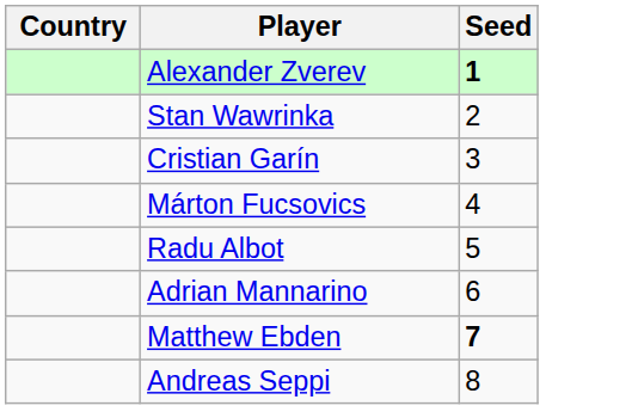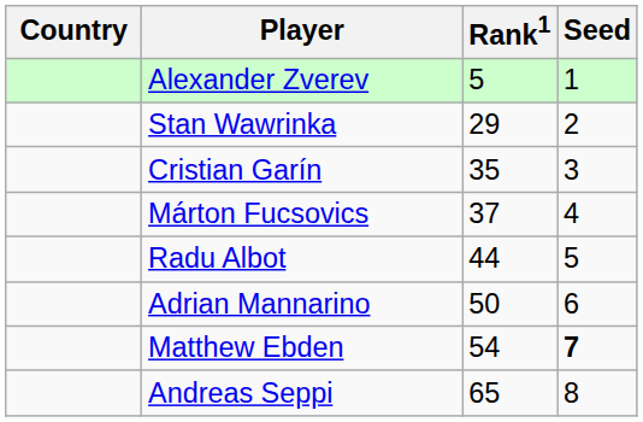+ column: Rank1 | 5 | 29 | 35 | 37 | 44 | 50 | 54 | 65
Alexander Zverev | Seed: bold -> normal
